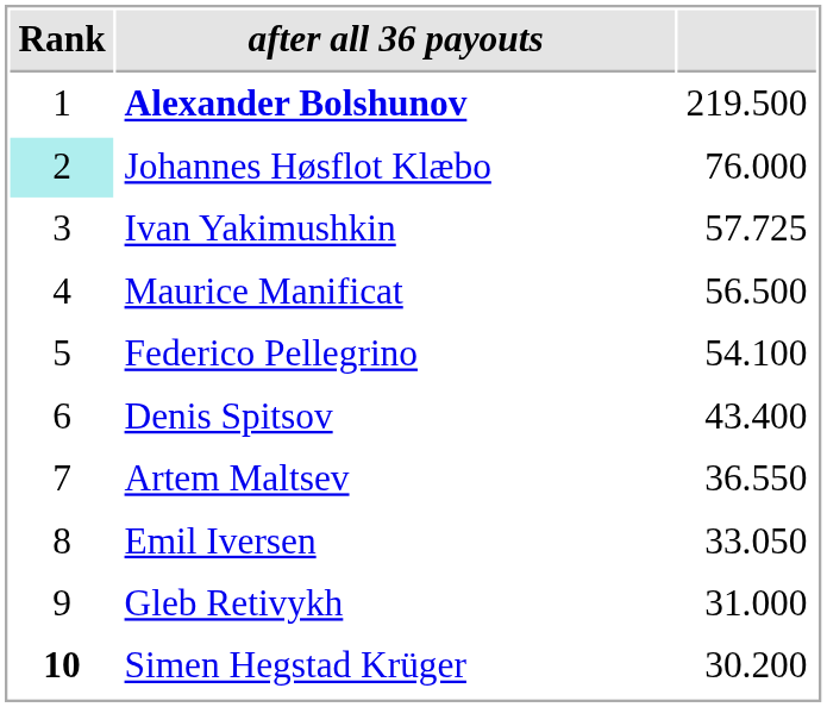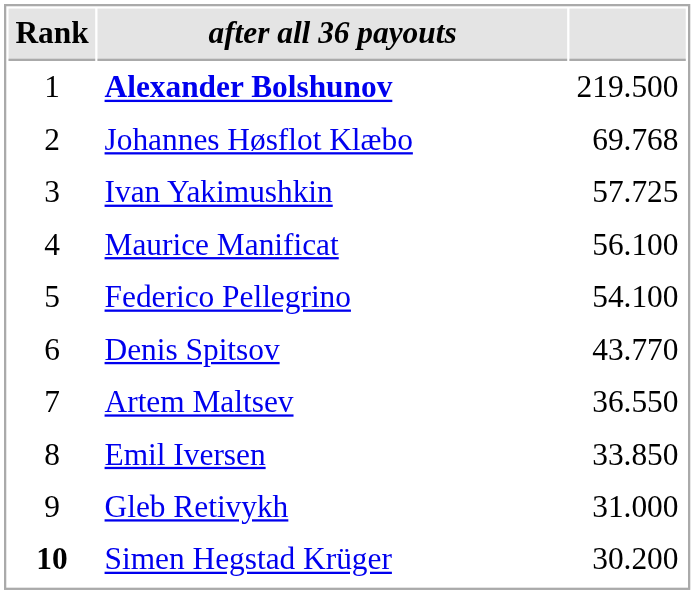Johannes Høsflot Klæbo | Rank: paleturquoise background -> no background
Johannes Høsflot Klæbo | column 3: 76.000 -> 69.768
Maurice Manificat | column 3: 56.500 -> 56.100
Denis Spitsov | column 3: 43.400 -> 43.770
Emil Iversen | column 3: 33.050 -> 33.850
